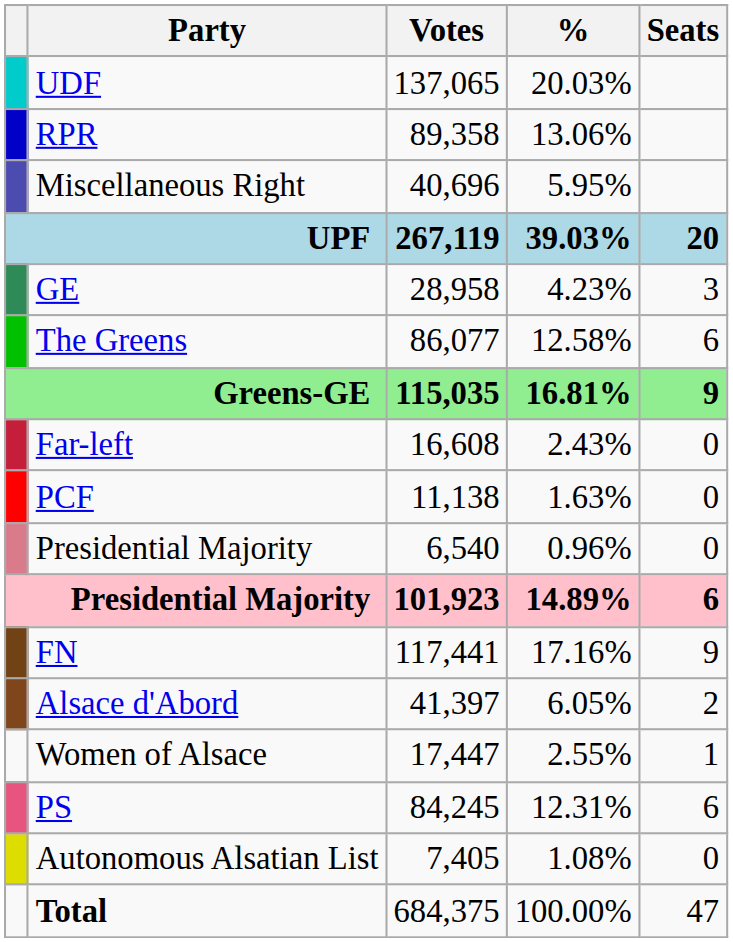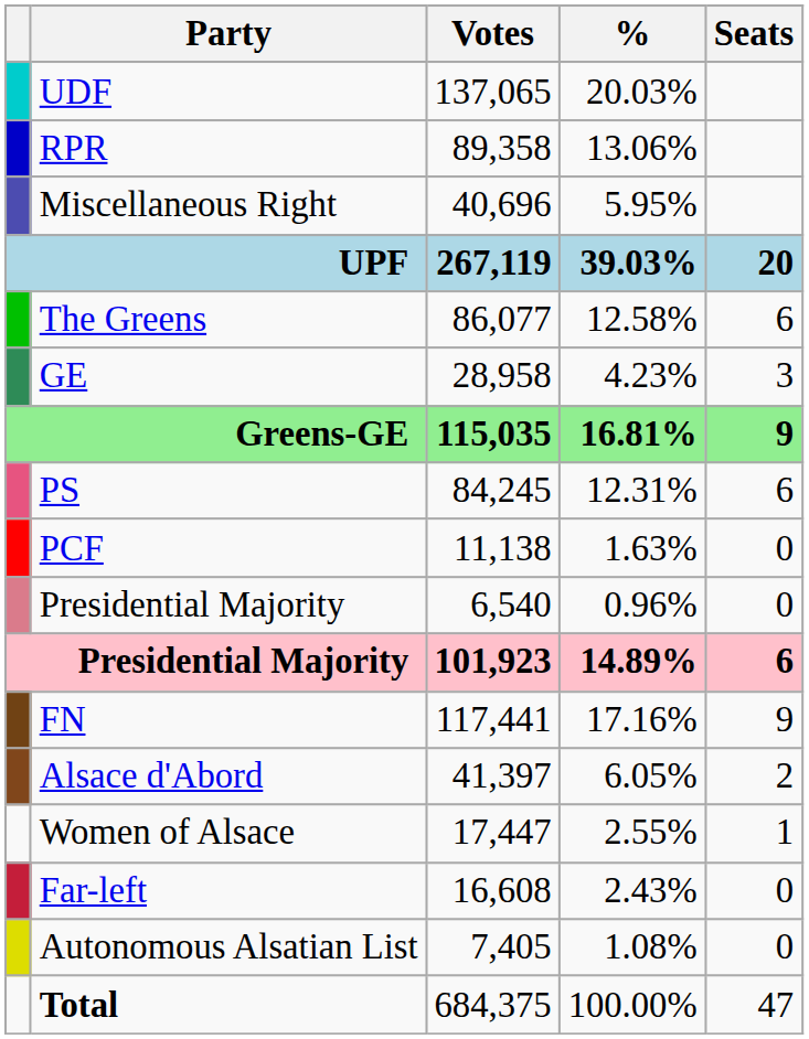rows swapped: The Greens <-> GE
rows swapped: PS <-> Far-left
